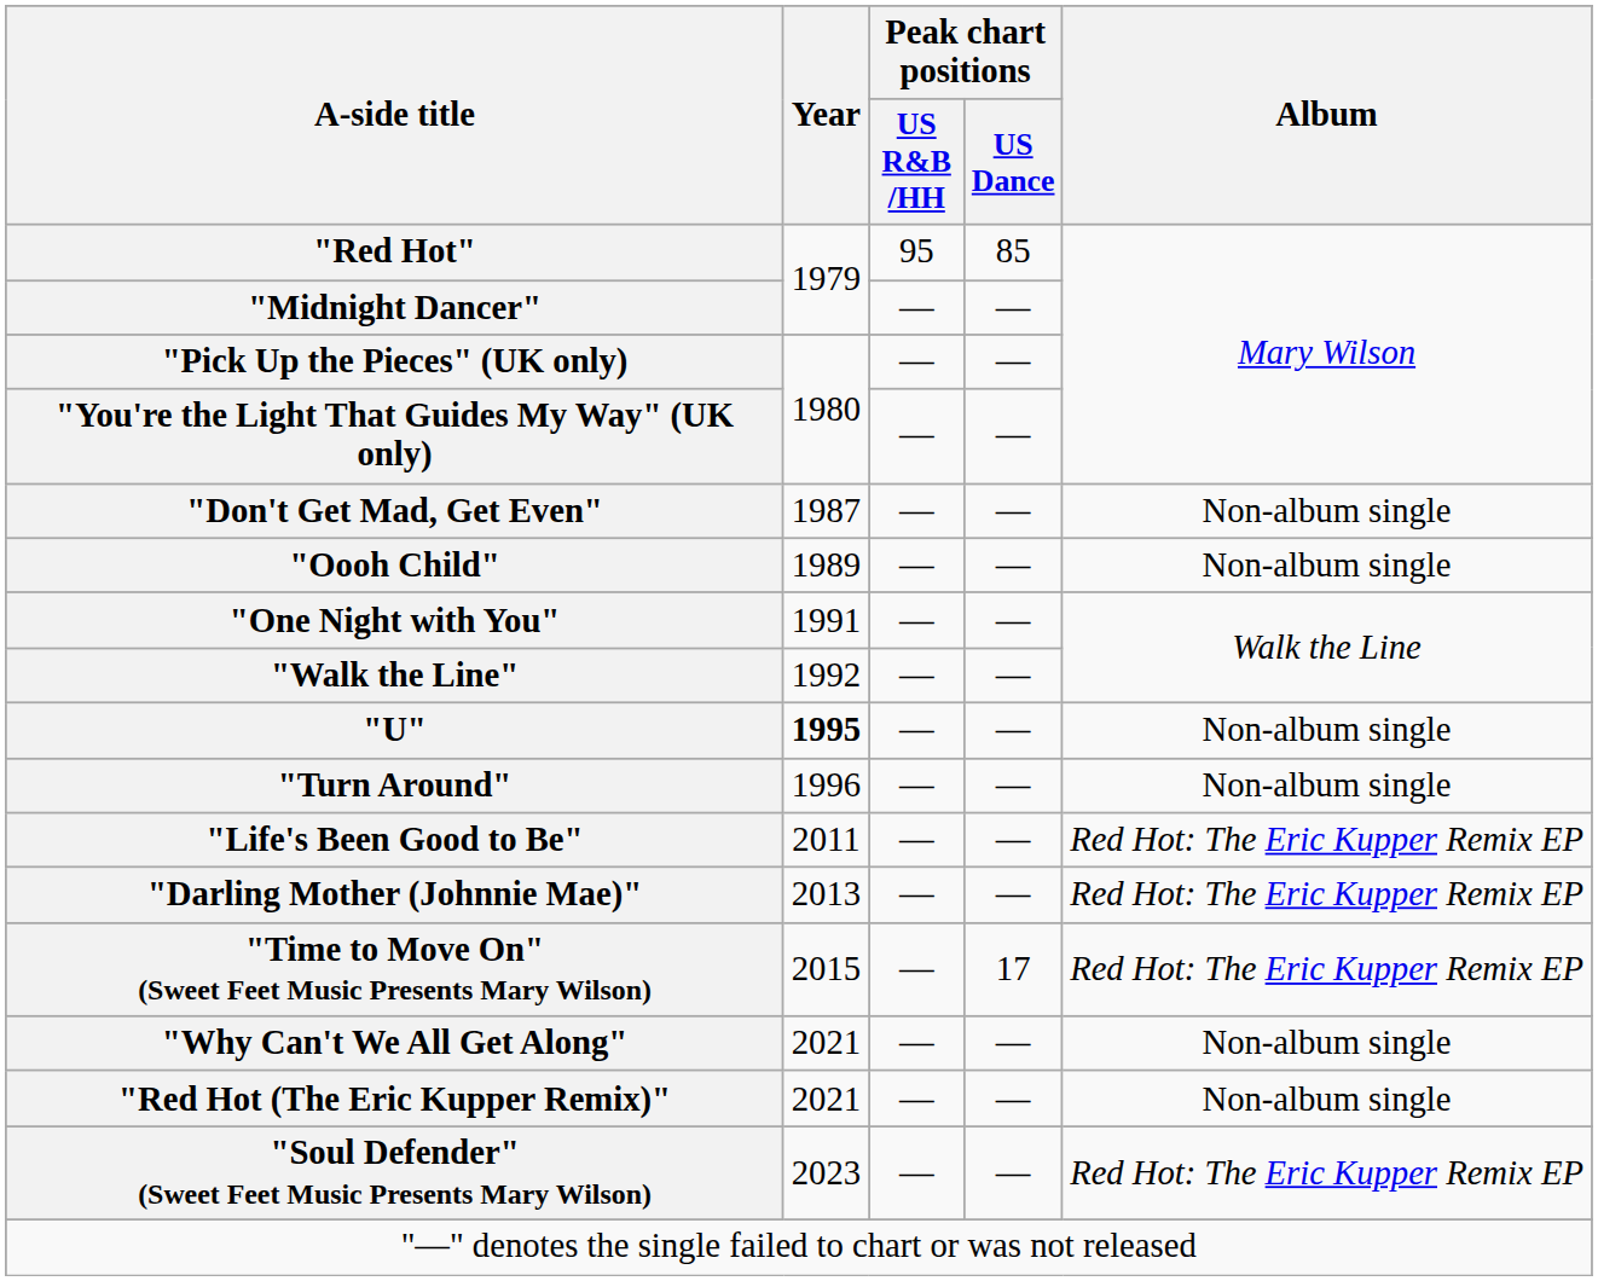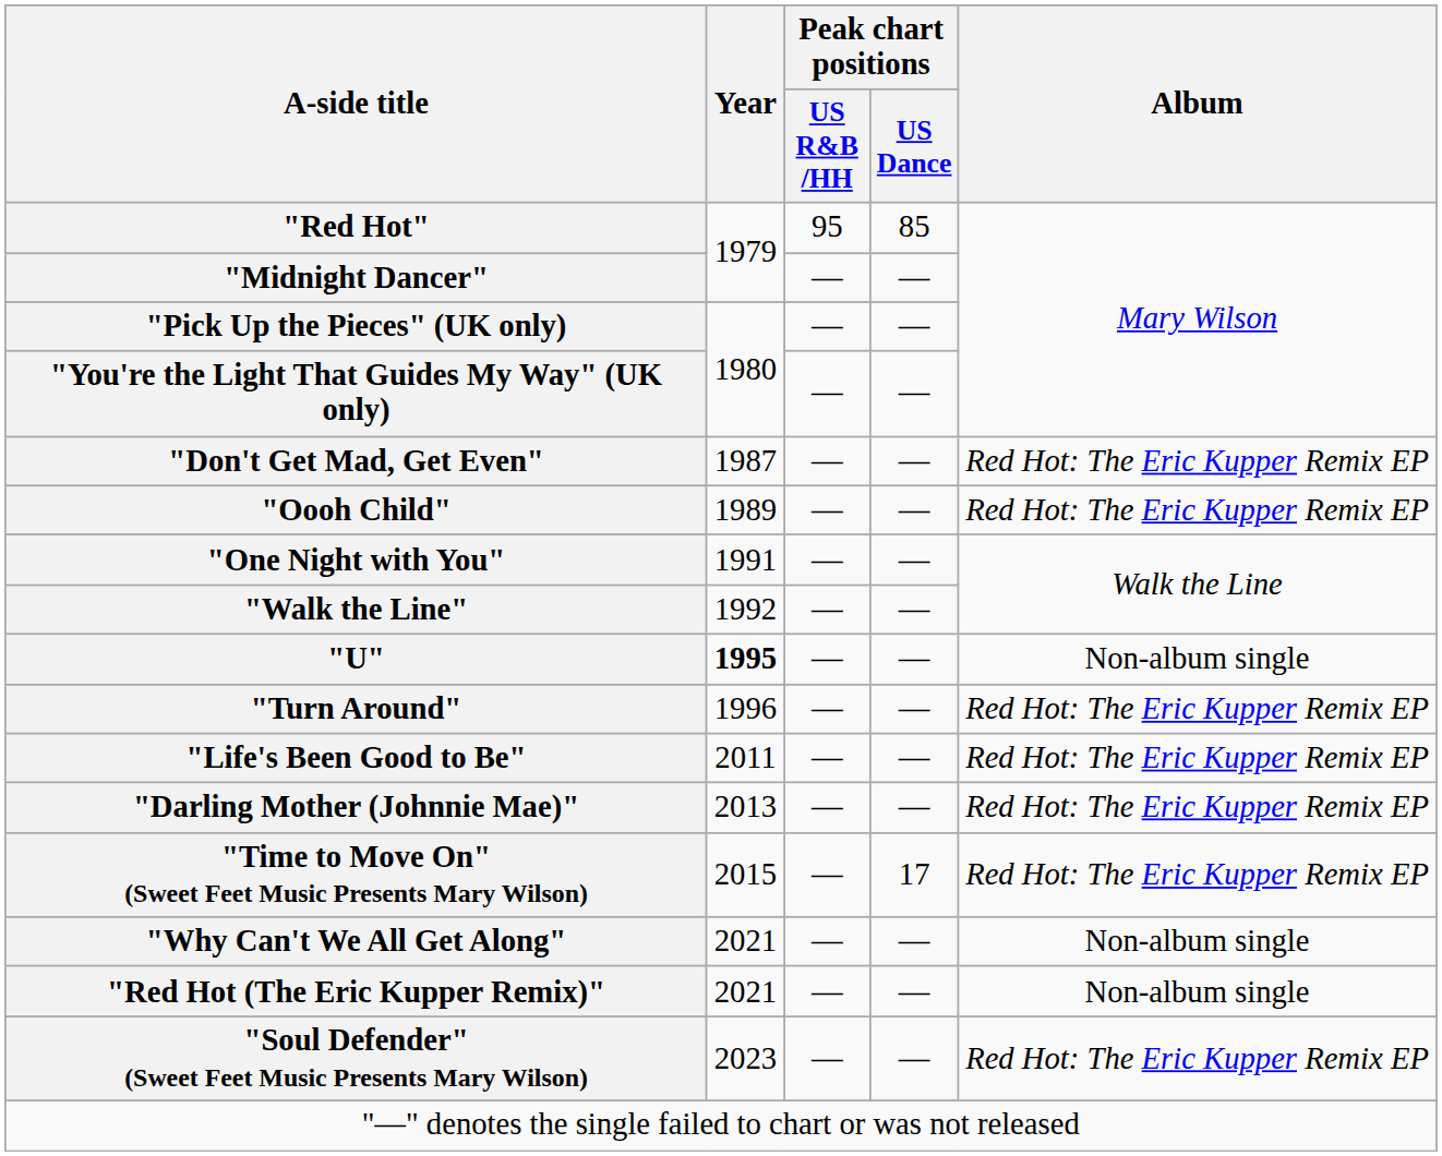"Don't Get Mad, Get Even" | Album: Non-album single -> Red Hot: The Eric Kupper Remix EP
"Oooh Child" | Album: Non-album single -> Red Hot: The Eric Kupper Remix EP
"Turn Around" | Album: Non-album single -> Red Hot: The Eric Kupper Remix EP
